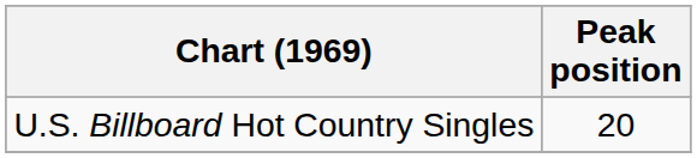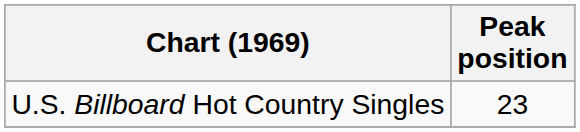U.S. Billboard Hot Country Singles | Peak position: 20 -> 23
